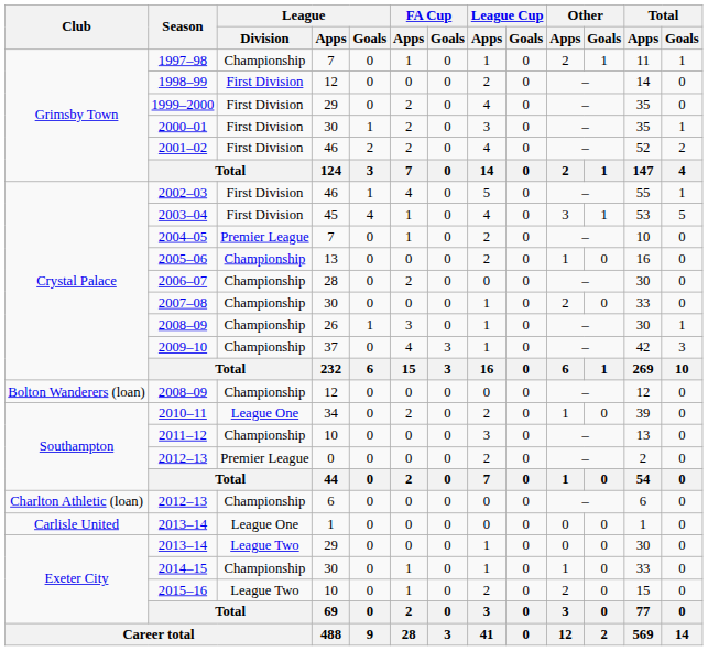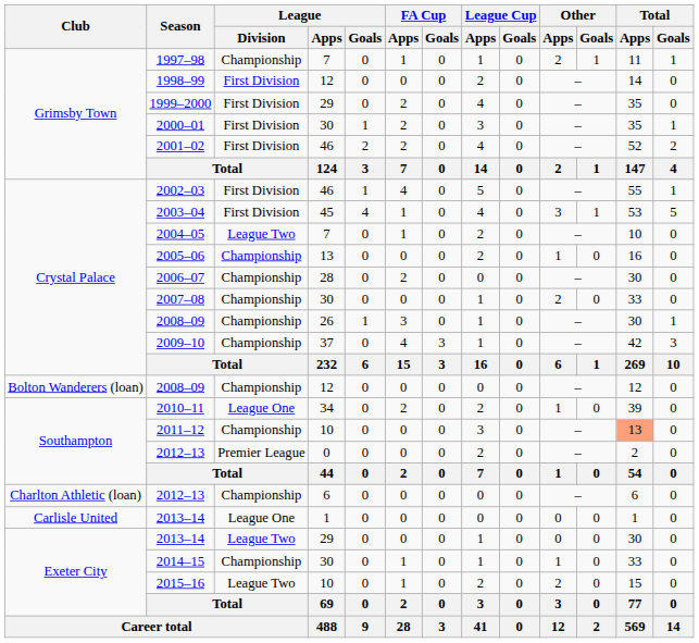2004–05 | League / Division: Premier League -> League Two
2011–12 | Total / Apps: no background -> lightsalmon background
